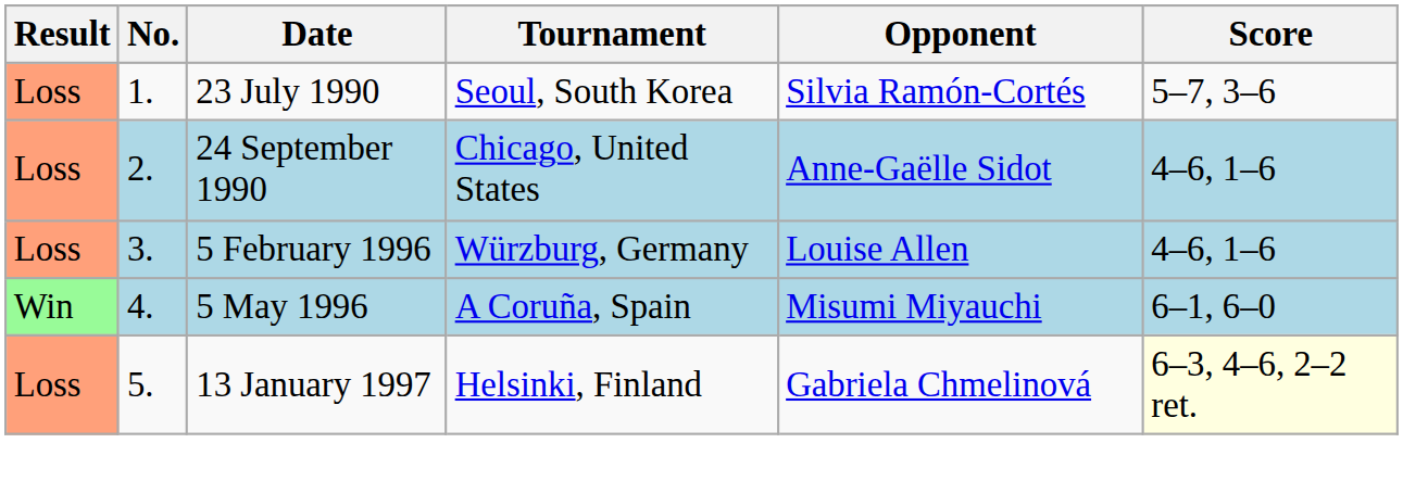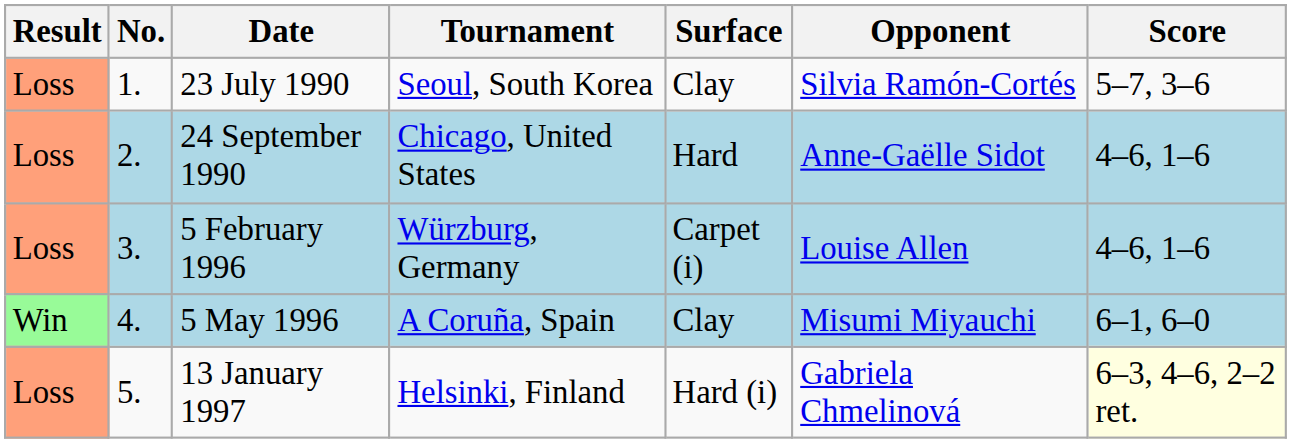+ column: Surface | Clay | Hard | Carpet (i) | Clay | Hard (i)
